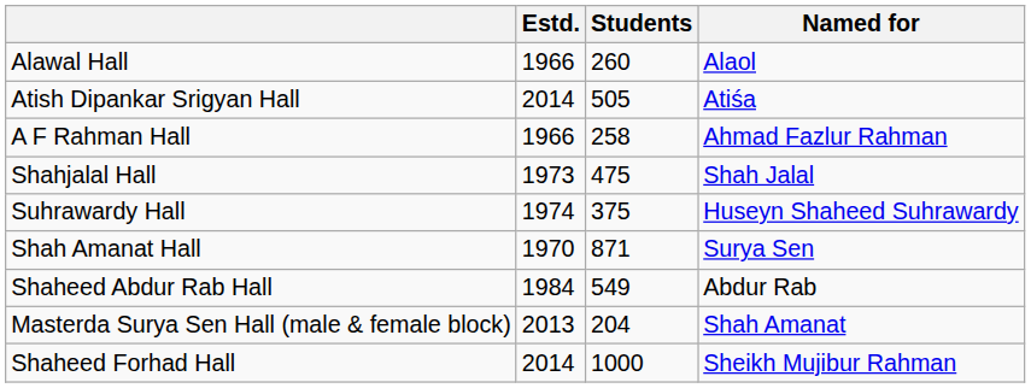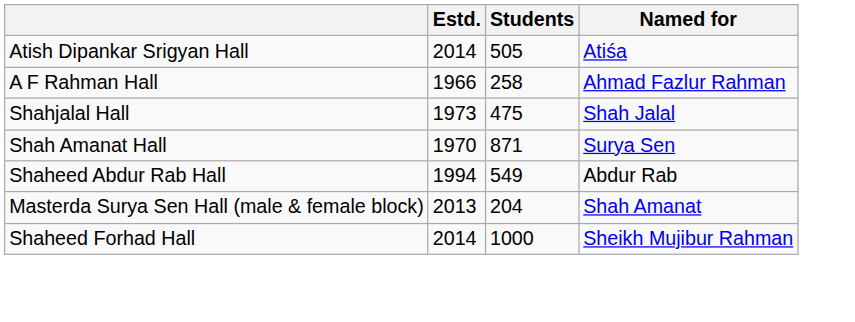- row: Alawal Hall | 1966 | 260 | Alaol
- row: Suhrawardy Hall | 1974 | 375 | Huseyn Shaheed Suhrawardy
Shaheed Abdur Rab Hall | Estd.: 1984 -> 1994
